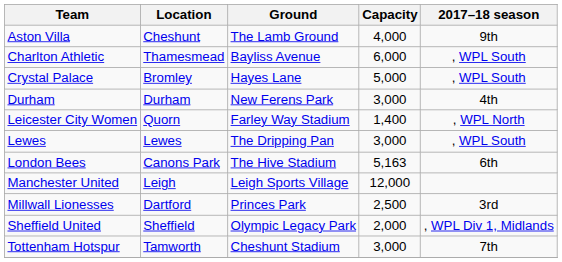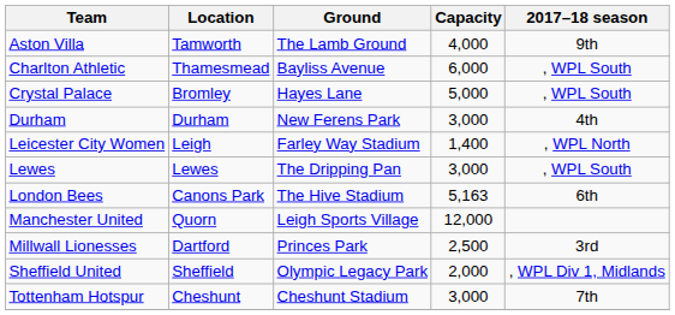Aston Villa | Location: Cheshunt -> Tamworth
Leicester City Women | Location: Quorn -> Leigh
Manchester United | Location: Leigh -> Quorn
Tottenham Hotspur | Location: Tamworth -> Cheshunt
